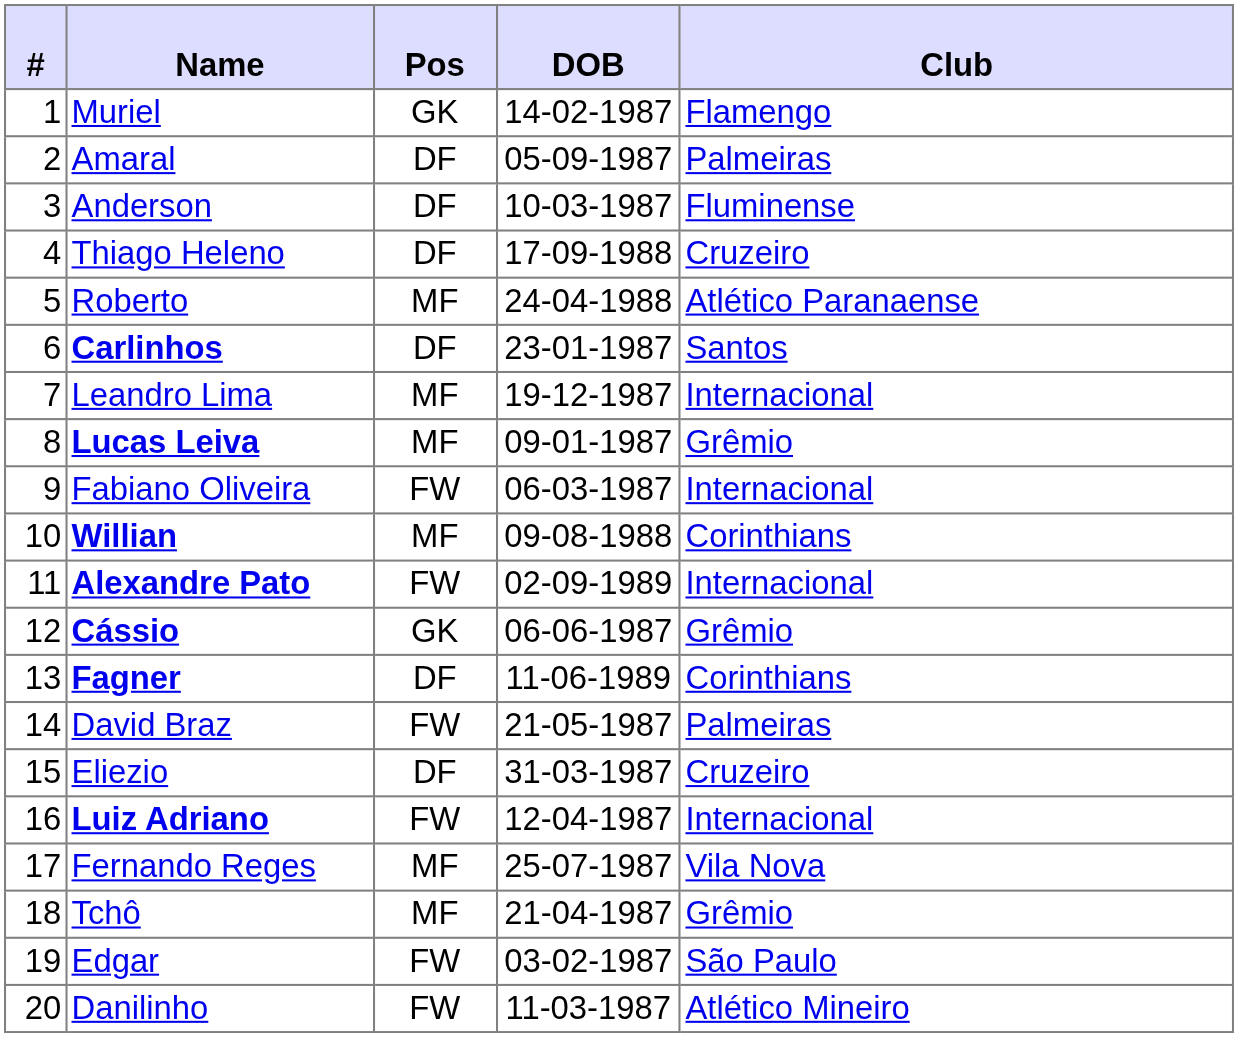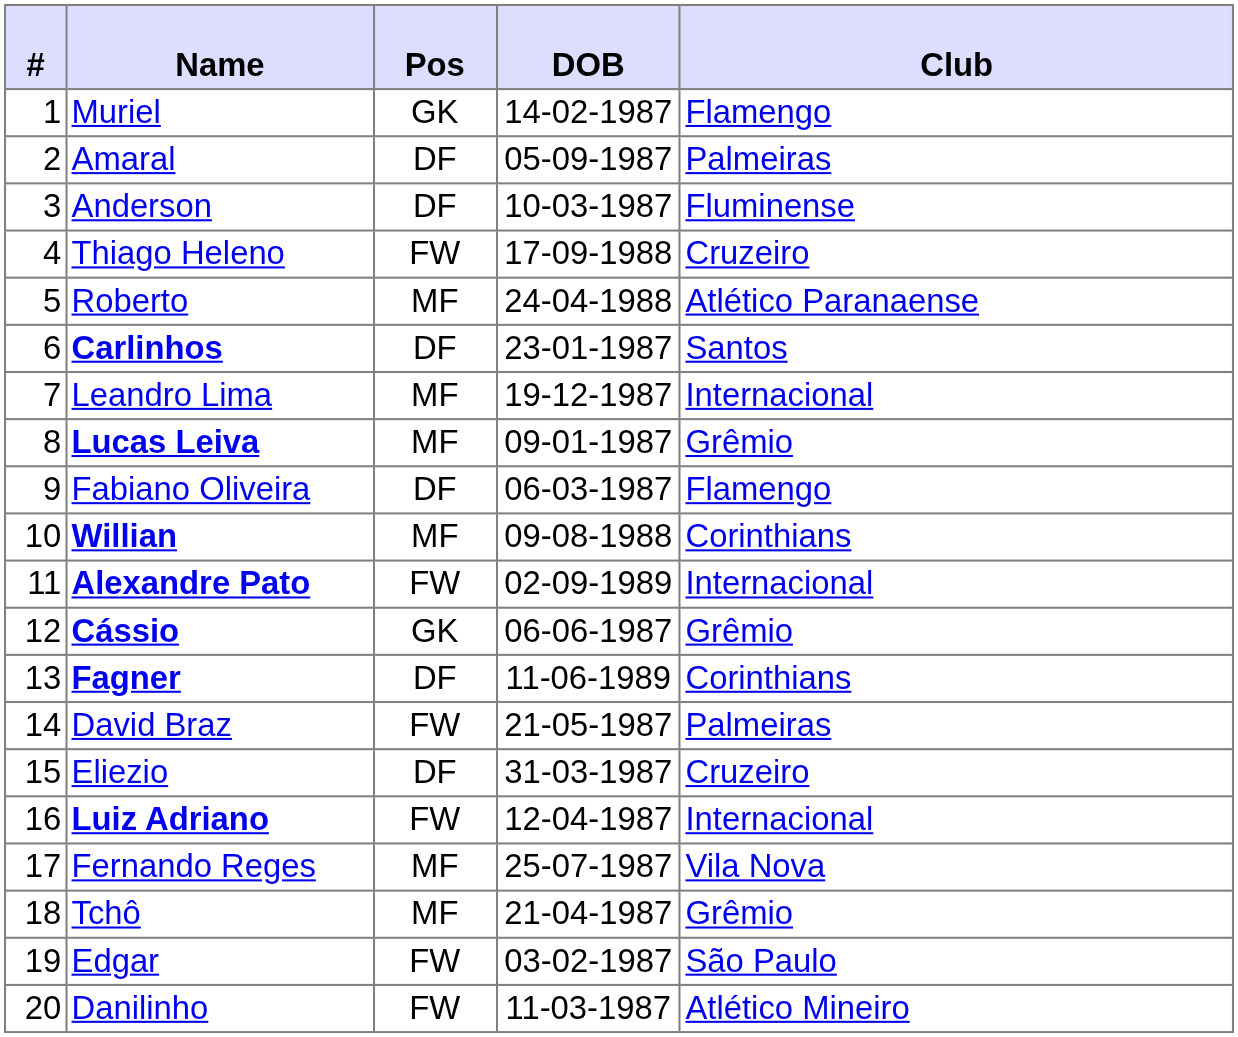Thiago Heleno | Pos: DF -> FW
Fabiano Oliveira | Pos: FW -> DF
Fabiano Oliveira | Club: Internacional -> Flamengo
